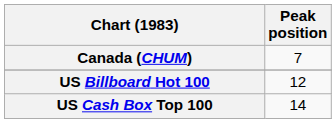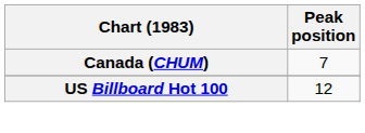- row: US Cash Box Top 100 | 14
